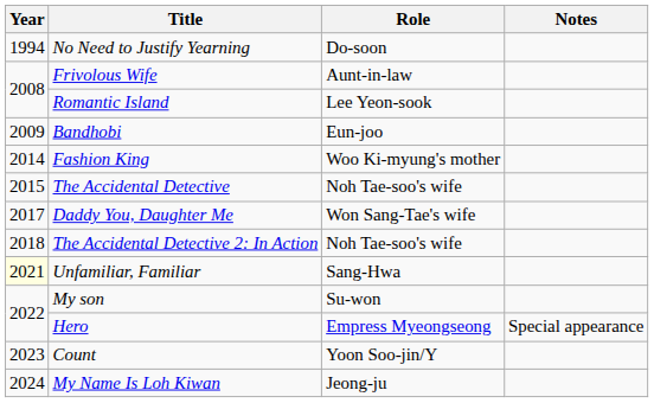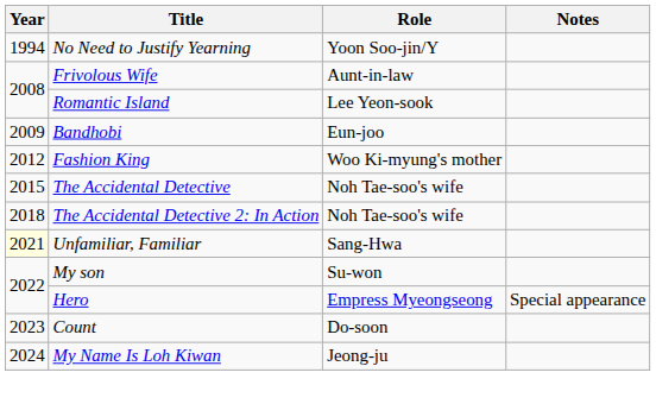No Need to Justify Yearning | Role: Do-soon -> Yoon Soo-jin/Y
Fashion King | Year: 2014 -> 2012
- row: 2017 | Daddy You, Daughter Me | Won Sang-Tae's wife
Count | Role: Yoon Soo-jin/Y -> Do-soon
